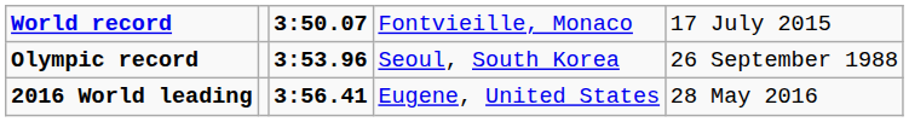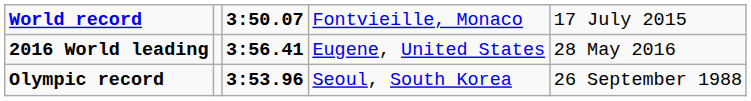rows swapped: Olympic record <-> 2016 World leading
